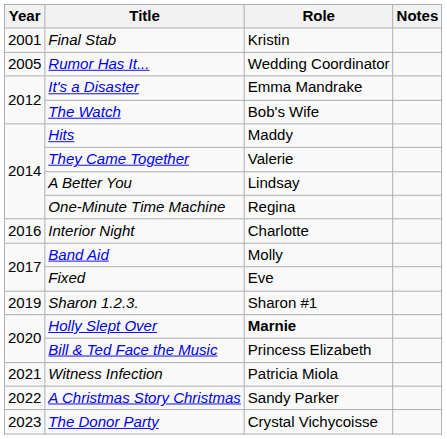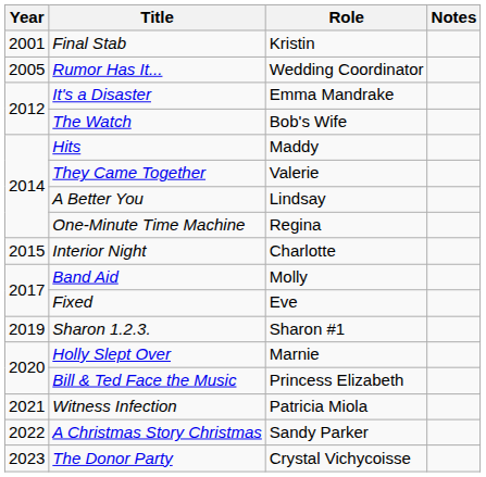Interior Night | Year: 2016 -> 2015
Holly Slept Over | Role: bold -> normal
